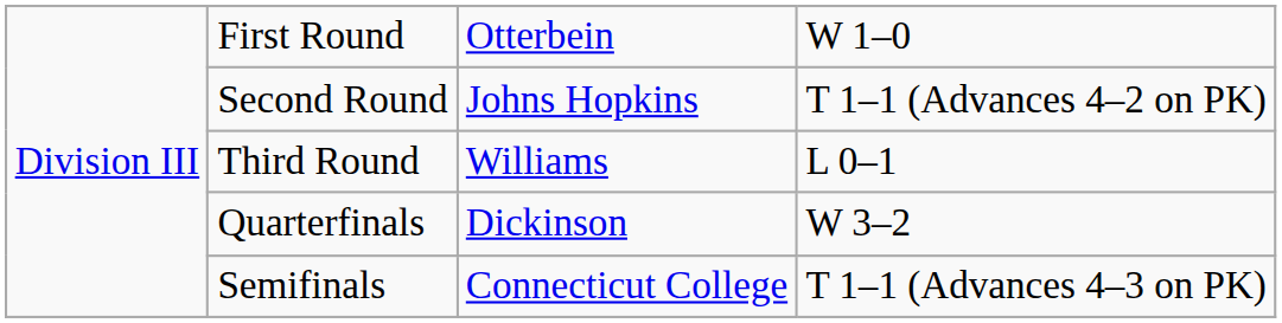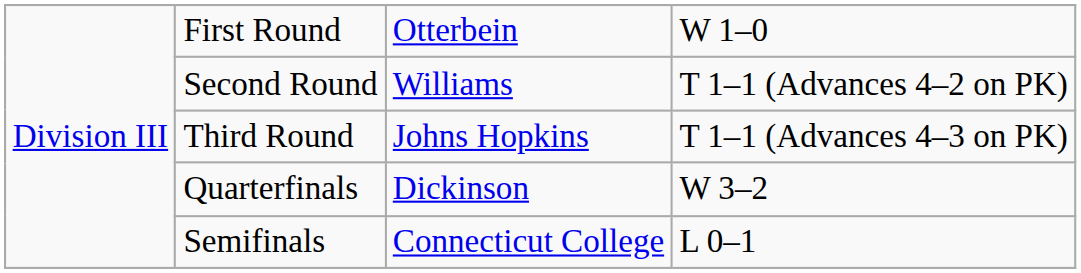Second Round | column 3: Johns Hopkins -> Williams
Third Round | column 3: Williams -> Johns Hopkins
Third Round | column 4: L 0–1 -> T 1–1 (Advances 4–3 on PK)
Semifinals | column 4: T 1–1 (Advances 4–3 on PK) -> L 0–1
